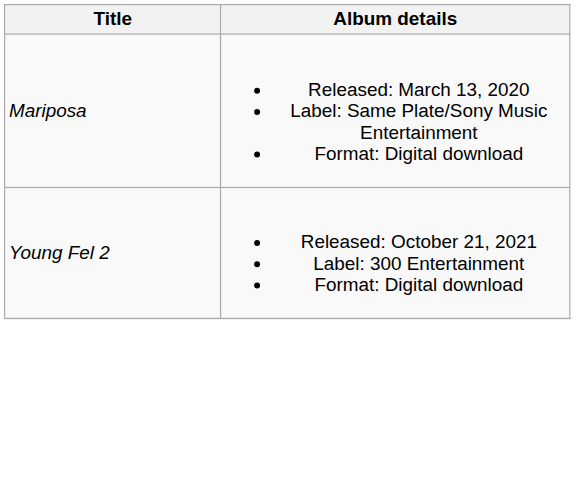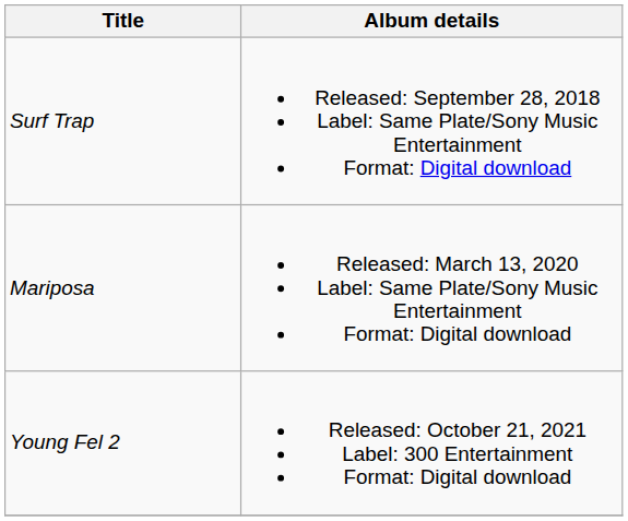+ row: Surf Trap | Released: September 28, 2018 Label: Same Plate/Sony Music Entertainment Format: Digital download
